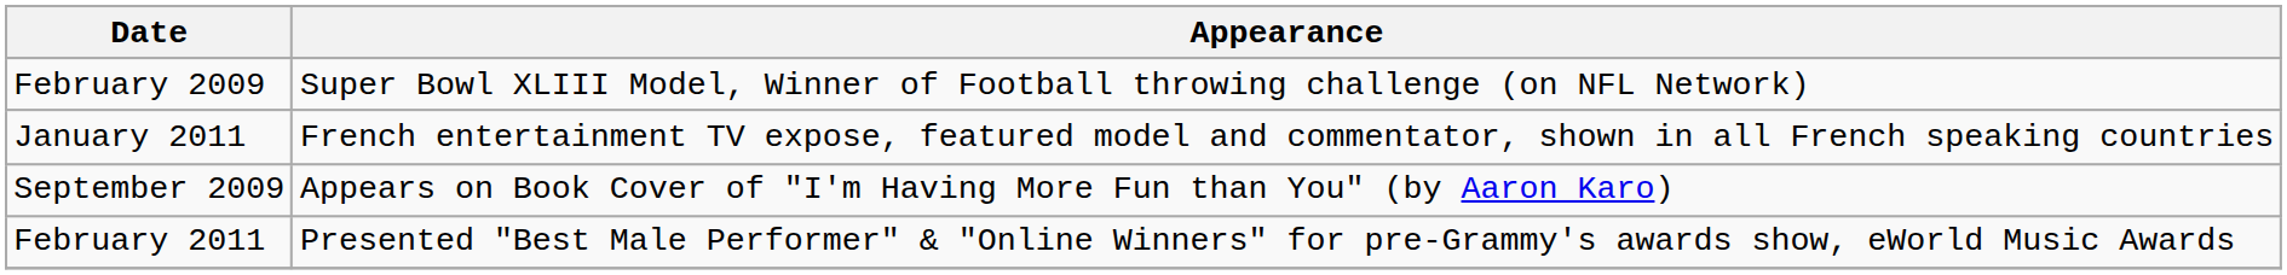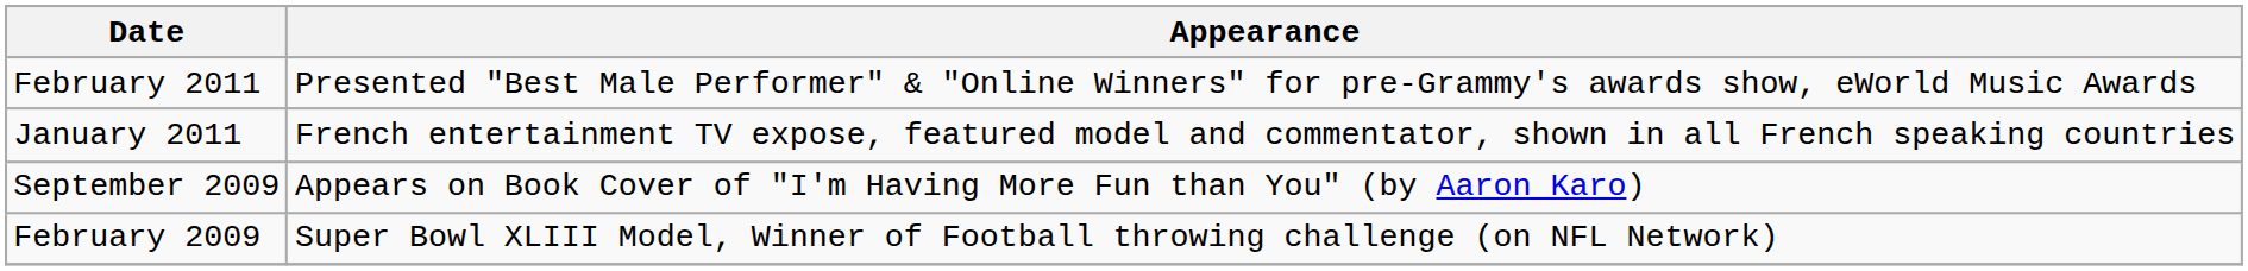rows swapped: February 2011 <-> February 2009
